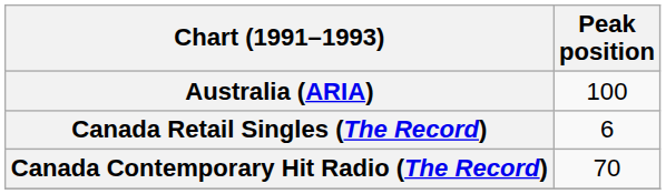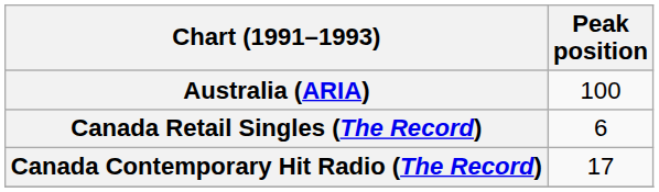Canada Contemporary Hit Radio (The Record) | Peak position: 70 -> 17
